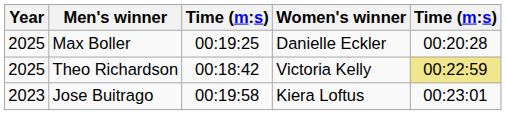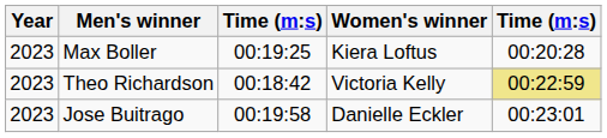Max Boller | Year: 2025 -> 2023
Max Boller | Women's winner: Danielle Eckler -> Kiera Loftus
Theo Richardson | Year: 2025 -> 2023
Jose Buitrago | Women's winner: Kiera Loftus -> Danielle Eckler
